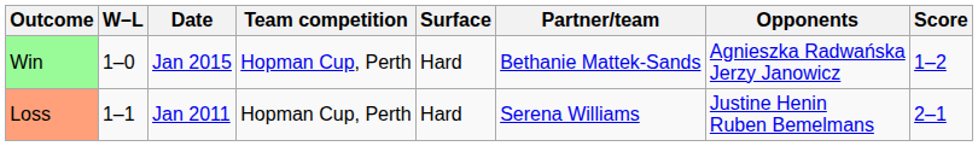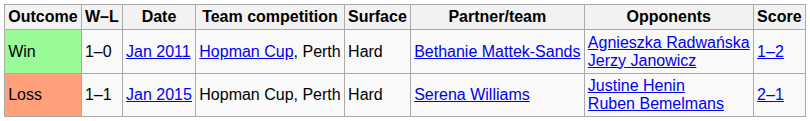Win | Date: Jan 2015 -> Jan 2011
Loss | Date: Jan 2011 -> Jan 2015
